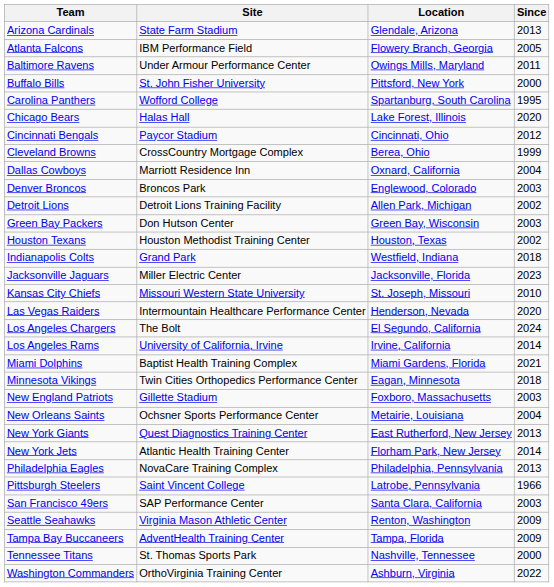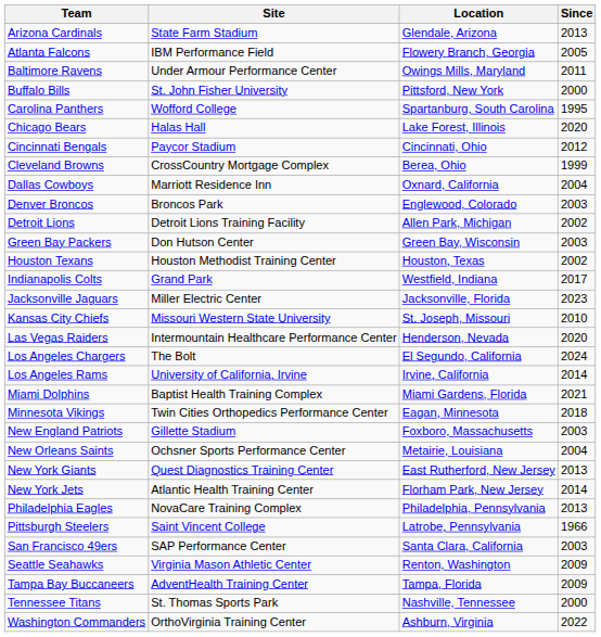Indianapolis Colts | Since: 2018 -> 2017
